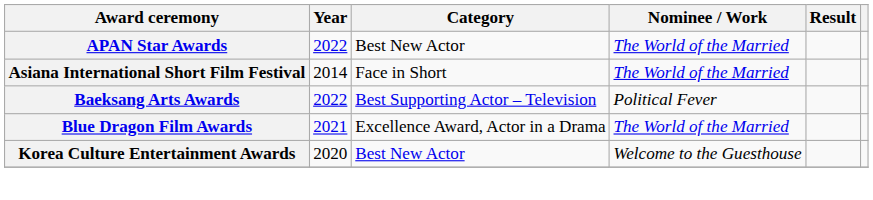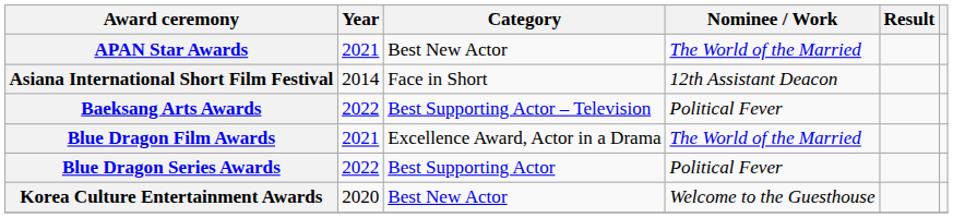APAN Star Awards | Year: 2022 -> 2021
Asiana International Short Film Festival | Nominee / Work: The World of the Married -> 12th Assistant Deacon
+ row: Blue Dragon Series Awards | 2022 | Best Supporting Actor | Political Fever
